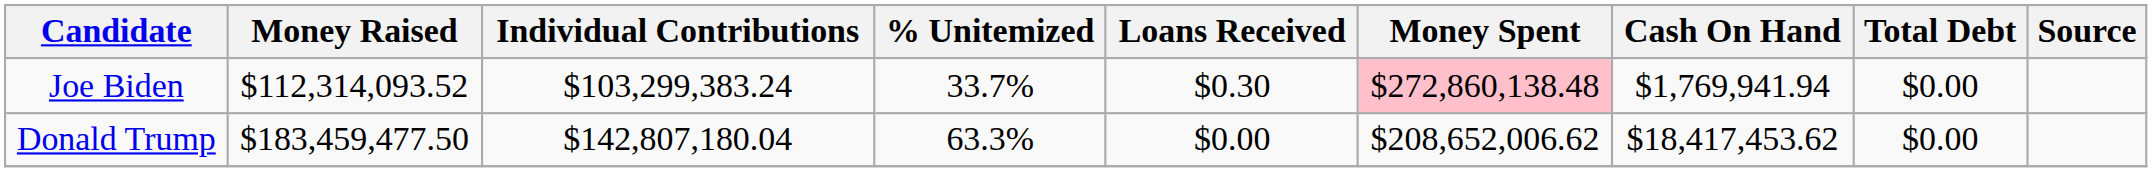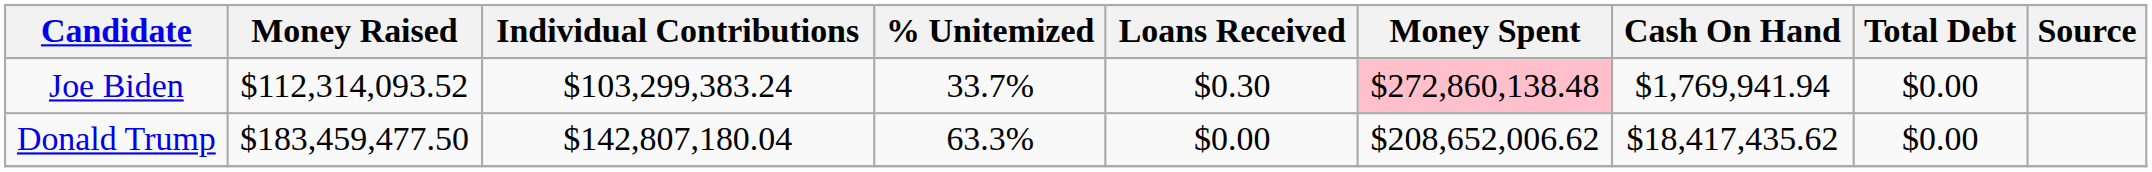Donald Trump | Cash On Hand: $18,417,453.62 -> $18,417,435.62
